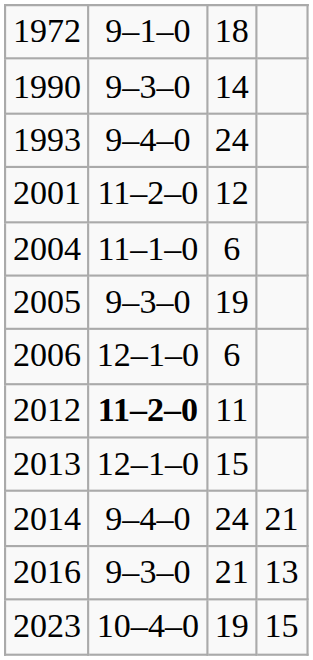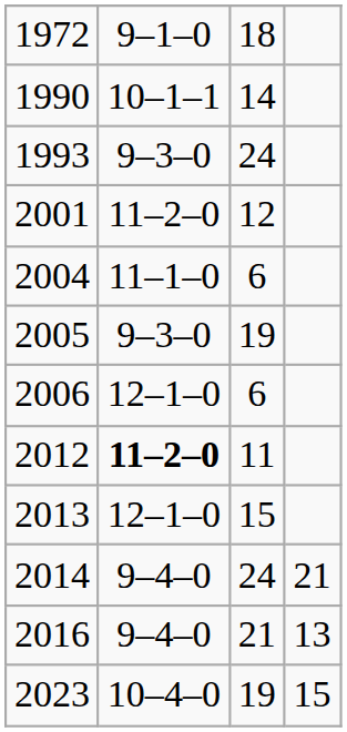1990 | column 2: 9–3–0 -> 10–1–1
1993 | column 2: 9–4–0 -> 9–3–0
2016 | column 2: 9–3–0 -> 9–4–0
